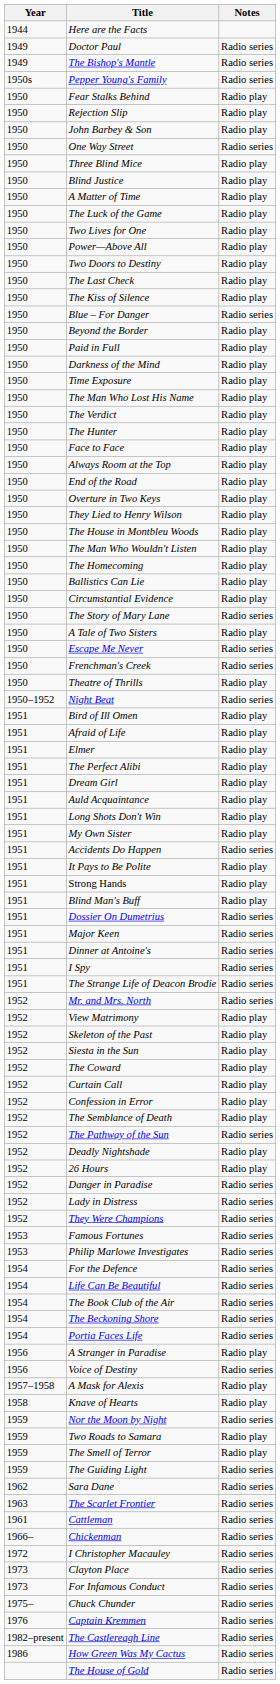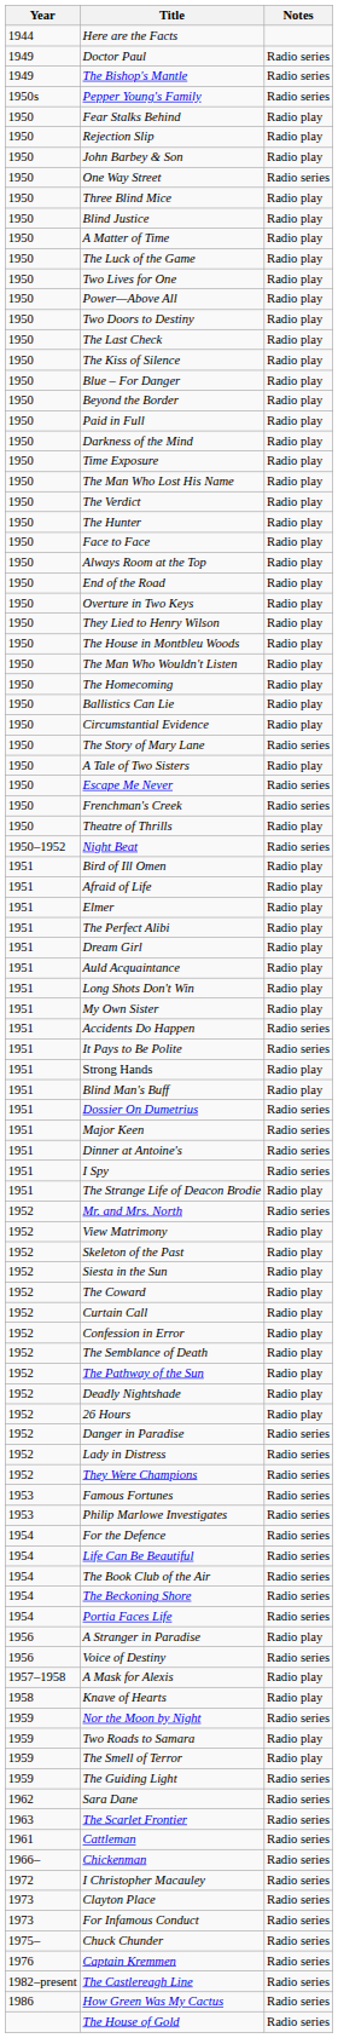Blue – For Danger | Notes: Radio series -> Radio play
It Pays to Be Polite | Notes: Radio play -> Radio series
The Strange Life of Deacon Brodie | Notes: Radio series -> Radio play
The Pathway of the Sun | Notes: Radio series -> Radio play
